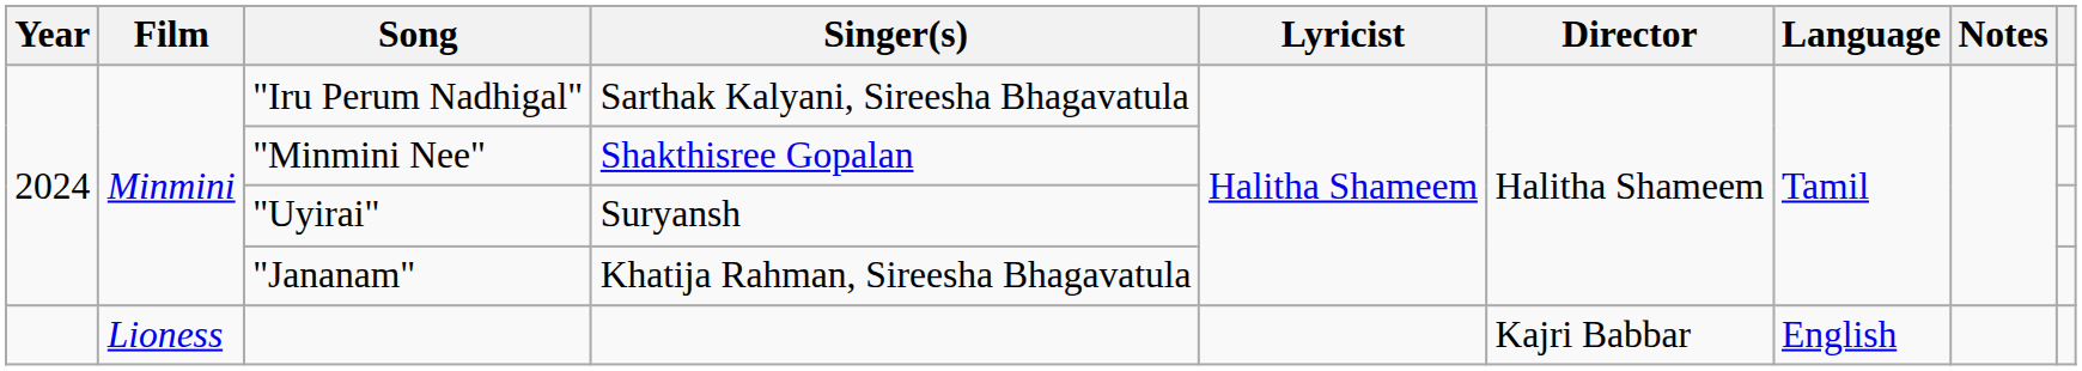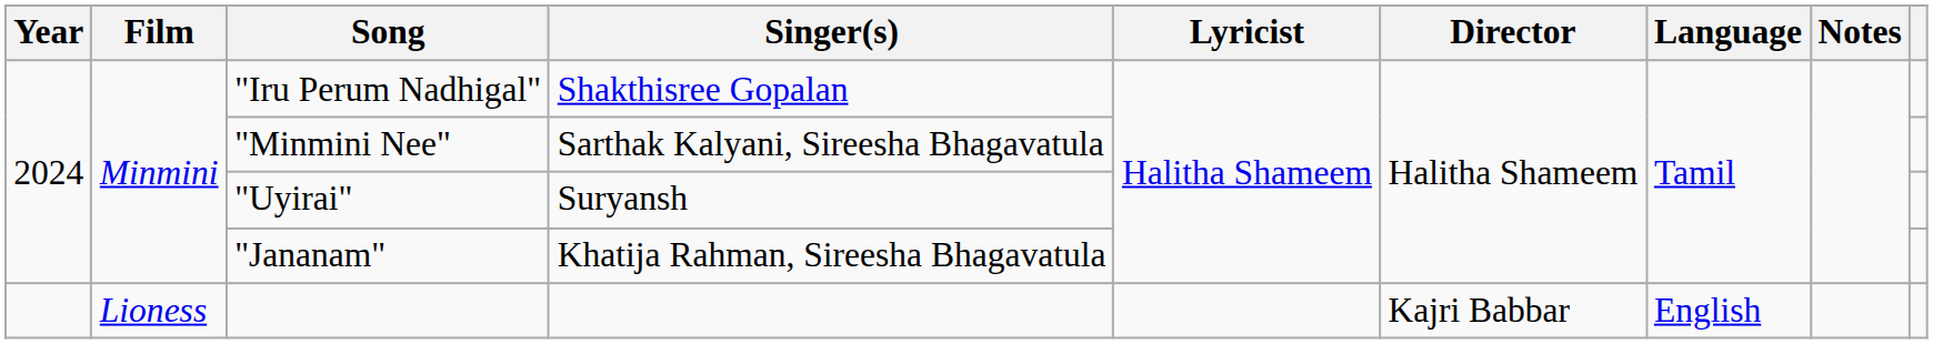"Iru Perum Nadhigal" | Singer(s): Sarthak Kalyani, Sireesha Bhagavatula -> Shakthisree Gopalan
"Minmini Nee" | Singer(s): Shakthisree Gopalan -> Sarthak Kalyani, Sireesha Bhagavatula
